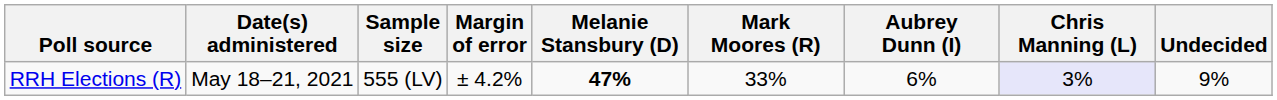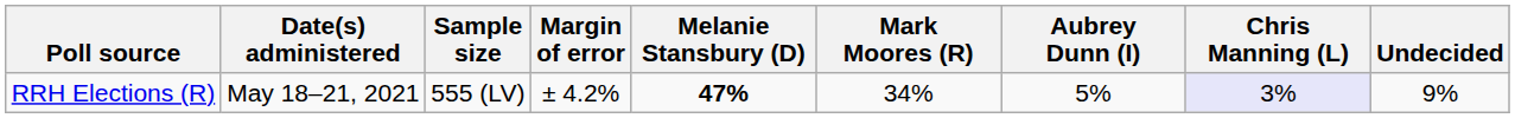RRH Elections (R) | Mark Moores (R): 33% -> 34%
RRH Elections (R) | Aubrey Dunn (I): 6% -> 5%
